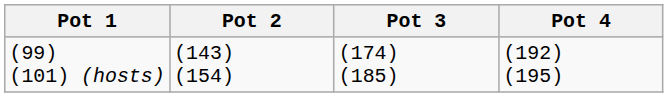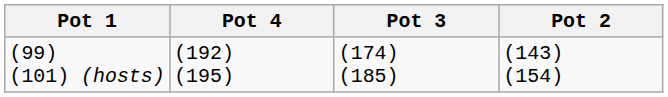columns swapped: Pot 2 <-> Pot 4
